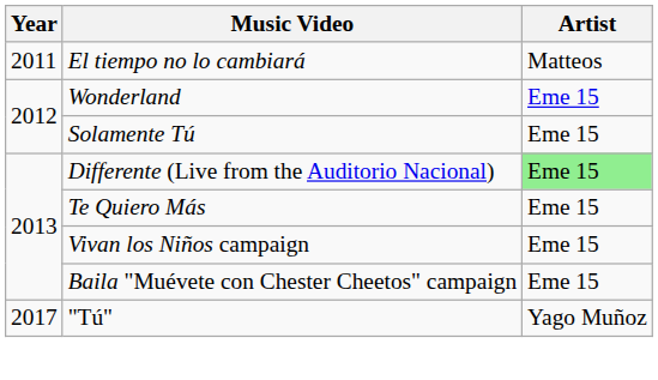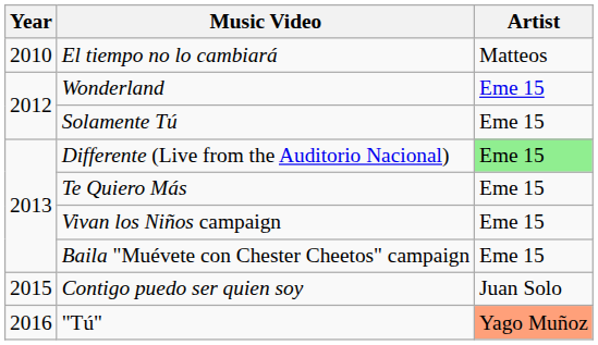El tiempo no lo cambiará | Year: 2011 -> 2010
+ row: 2015 | Contigo puedo ser quien soy | Juan Solo
"Tú" | Year: 2017 -> 2016
"Tú" | Artist: no background -> lightsalmon background
